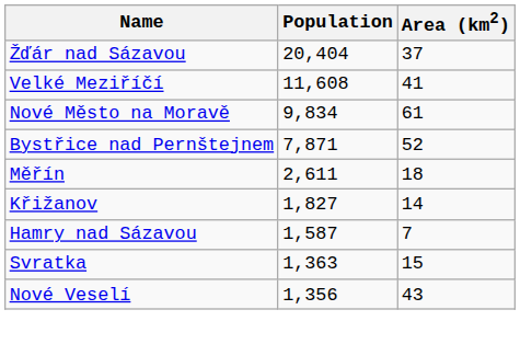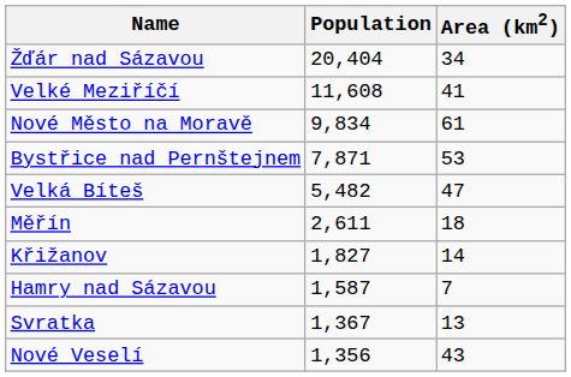Žďár nad Sázavou | Area (km2): 37 -> 34
Bystřice nad Pernštejnem | Area (km2): 52 -> 53
+ row: Velká Bíteš | 5,482 | 47
Svratka | Population: 1,363 -> 1,367
Svratka | Area (km2): 15 -> 13
